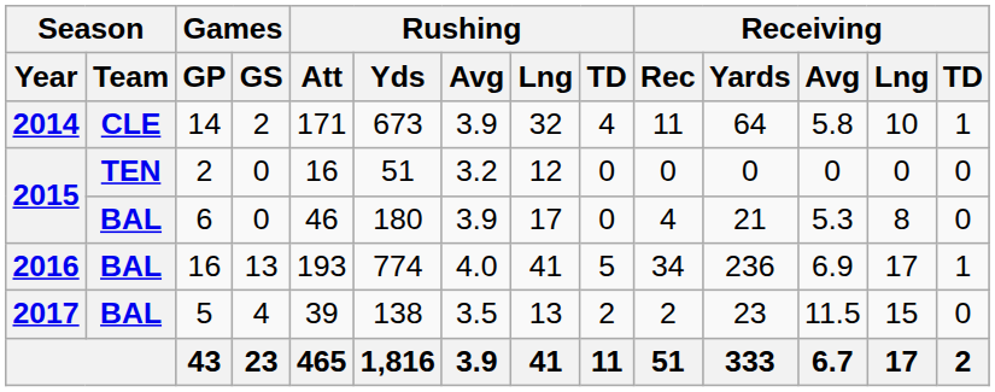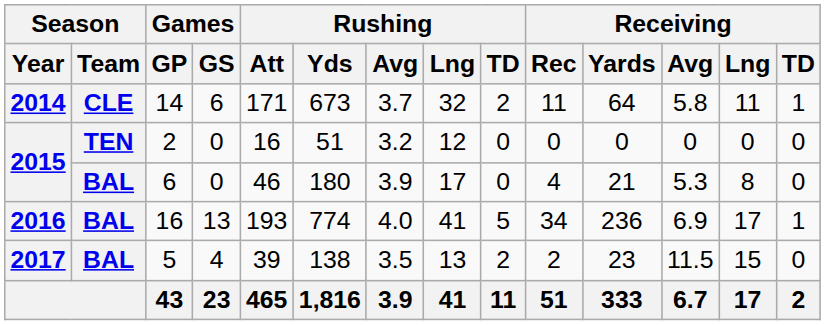14 | Games / GS: 2 -> 6
14 | Rushing / Avg: 3.9 -> 3.7
14 | Rushing / TD: 4 -> 2
14 | Receiving / Lng: 10 -> 11
